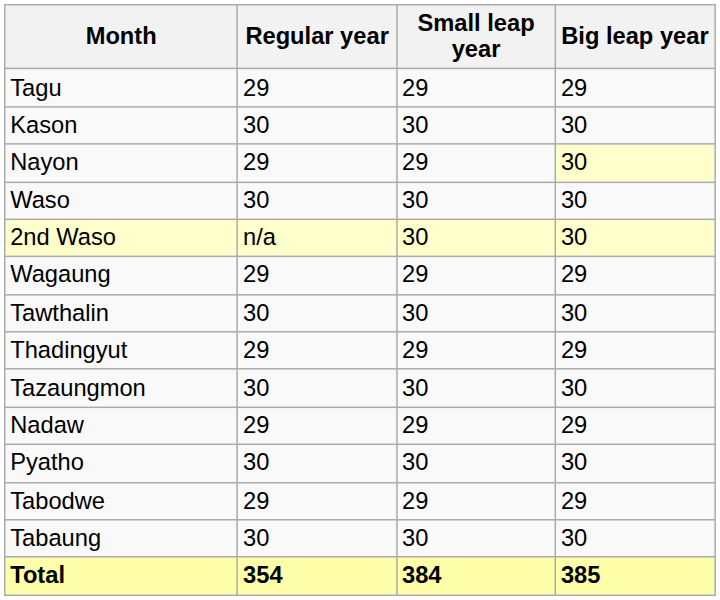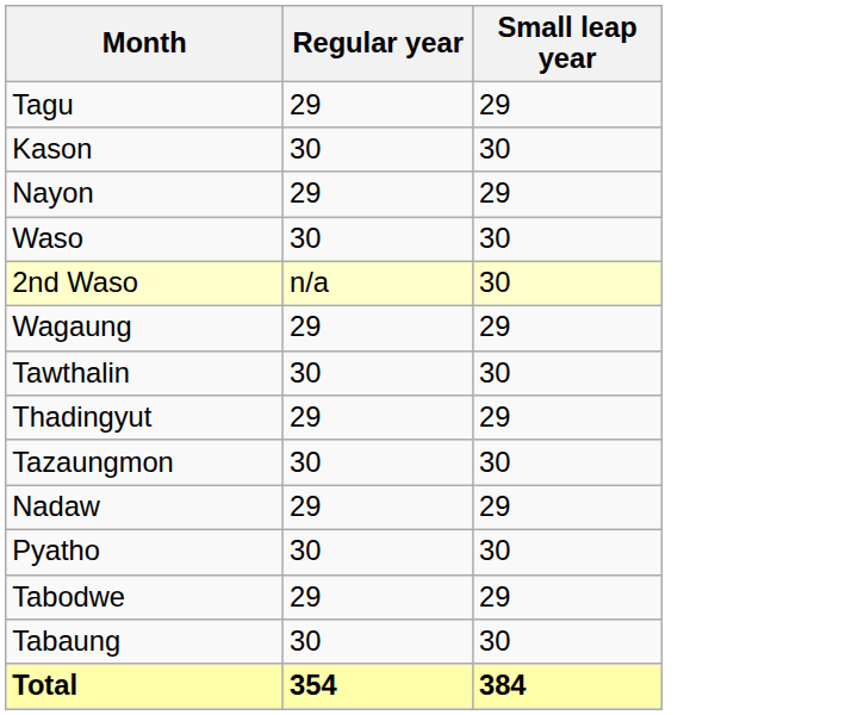- column: Big leap year | 29 | 30 | 30 | 30 | 30 | 29 | 30 | 29 | 30 | 29 | 30 | 29 | 30 | 385
